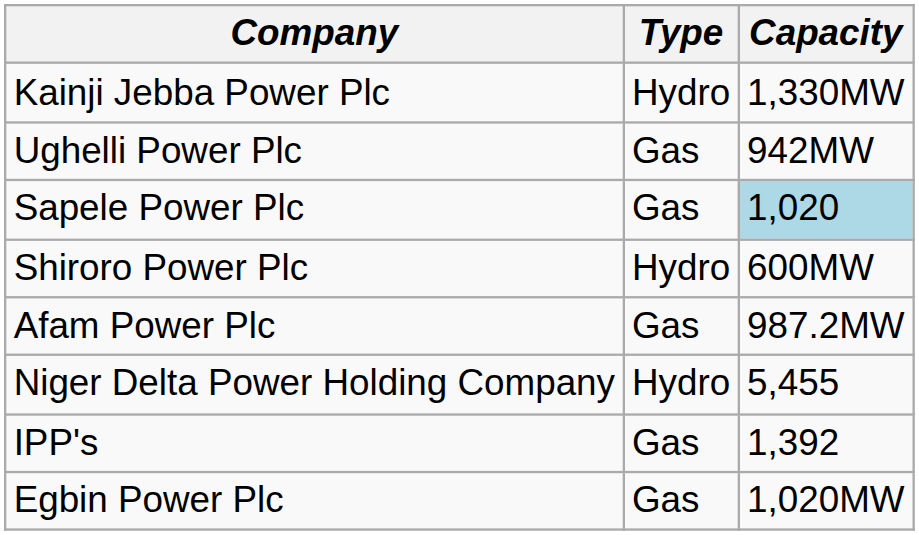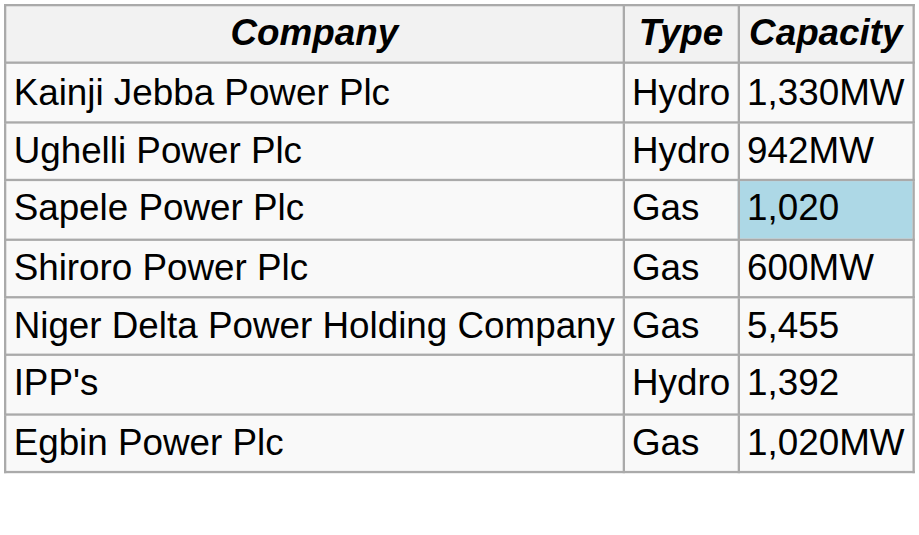Ughelli Power Plc | Type: Gas -> Hydro
Shiroro Power Plc | Type: Hydro -> Gas
- row: Afam Power Plc | Gas | 987.2MW
Niger Delta Power Holding Company | Type: Hydro -> Gas
IPP's | Type: Gas -> Hydro
